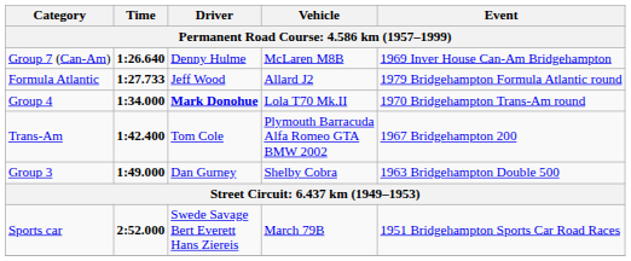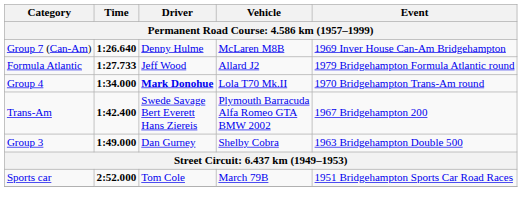Trans-Am | Driver: Tom Cole -> Swede Savage Bert Everett Hans Ziereis
Sports car | Driver: Swede Savage Bert Everett Hans Ziereis -> Tom Cole
